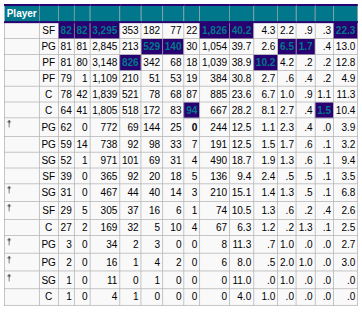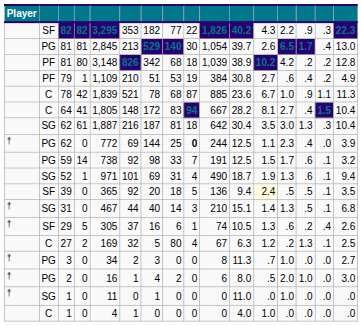64 | column 6: 518 -> 148
+ row: SG | 62 | 61 | 1,887 | 216 | 187 | 81 | 18 | 642 | 30.4 | 3.5 | 3.0 | 1.3 | .3 | 10.4
39 | column 12: no background -> lightyellow background
27 | column 8: 10 -> 80
